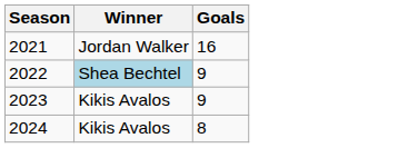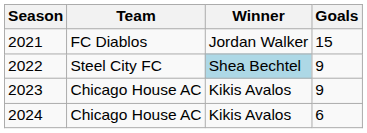+ column: Team | FC Diablos | Steel City FC | Chicago House AC | Chicago House AC
2021 | Goals: 16 -> 15
2024 | Goals: 8 -> 6
